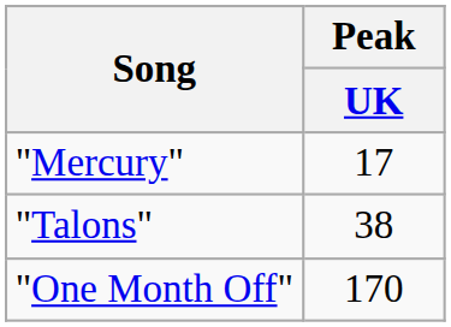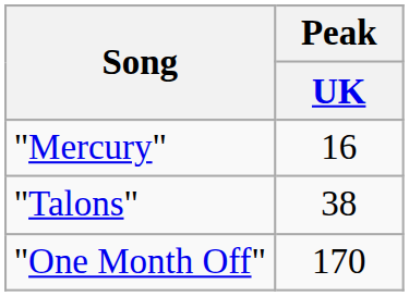"Mercury" | Peak / UK: 17 -> 16
